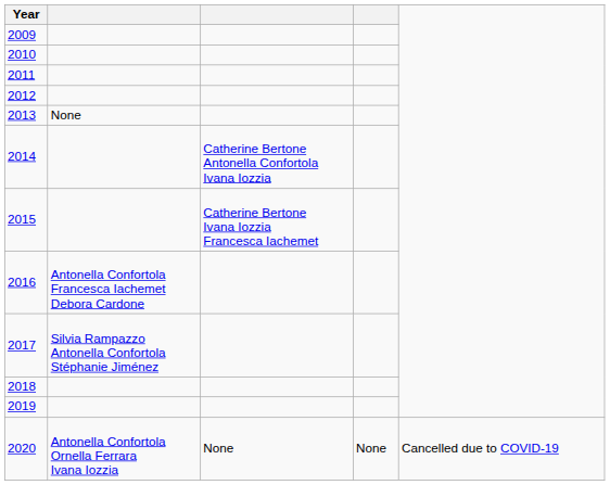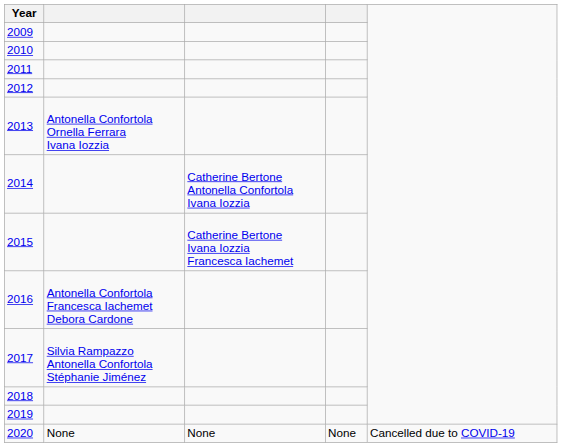2013 | column 2: None -> Antonella Confortola Ornella Ferrara Ivana Iozzia
2020 | column 2: Antonella Confortola Ornella Ferrara Ivana Iozzia -> None
